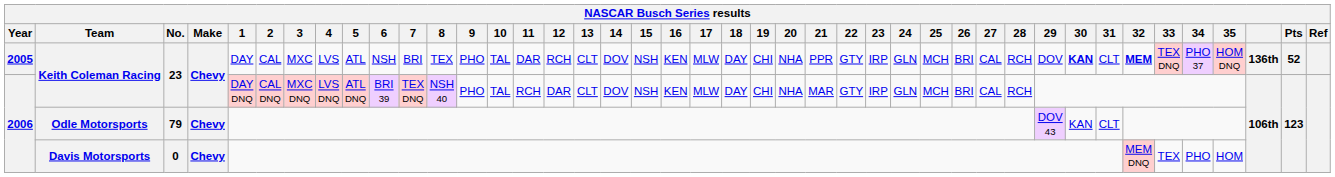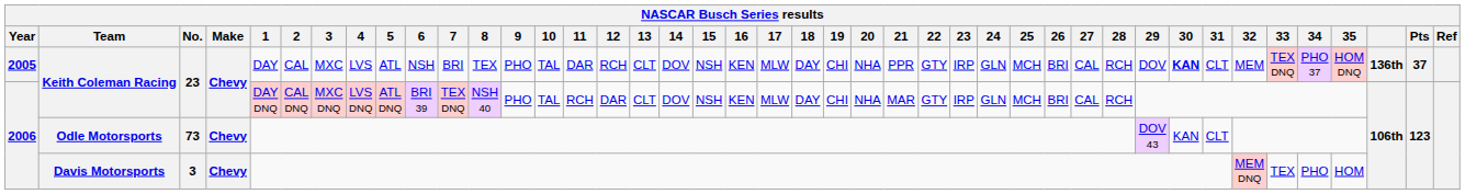2005 / Keith Coleman Racing | 32: bold -> normal
2005 / Keith Coleman Racing | Pts: 52 -> 37
Odle Motorsports | No.: 79 -> 73
Davis Motorsports | No.: 0 -> 3
